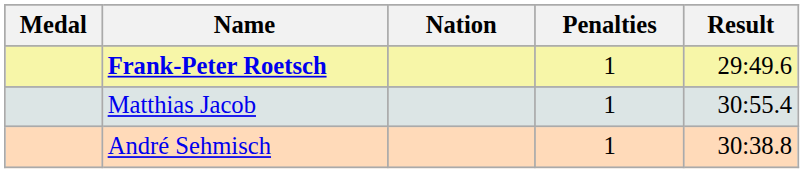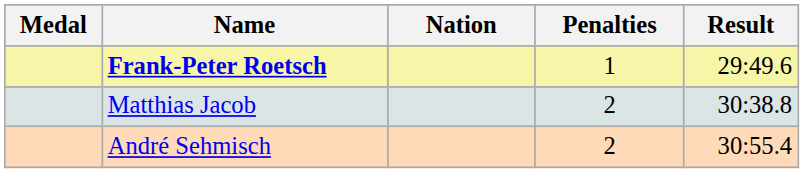Matthias Jacob | Penalties: 1 -> 2
Matthias Jacob | Result: 30:55.4 -> 30:38.8
André Sehmisch | Penalties: 1 -> 2
André Sehmisch | Result: 30:38.8 -> 30:55.4
